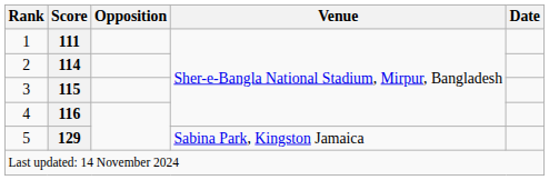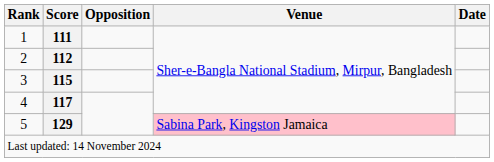2 | Score: 114 -> 112
4 | Score: 116 -> 117
5 | Venue: no background -> pink background
